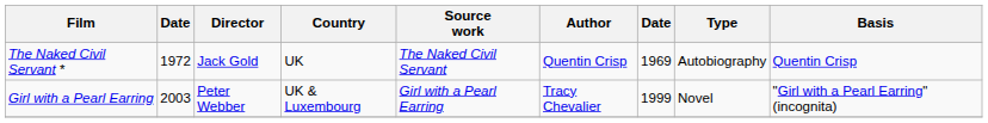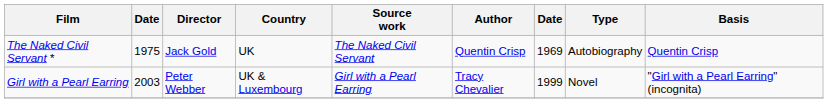The Naked Civil Servant * | column 2: 1972 -> 1975
